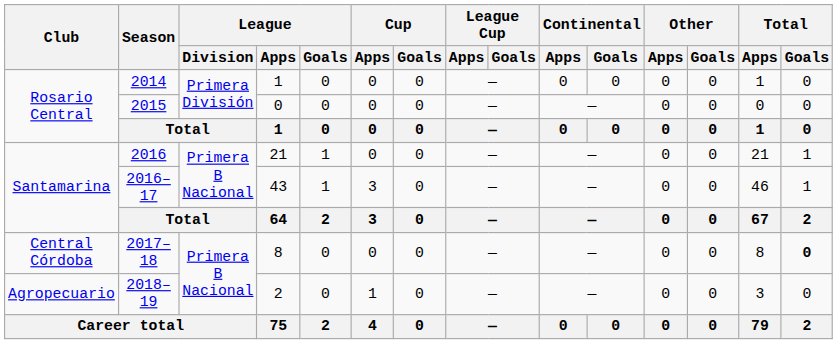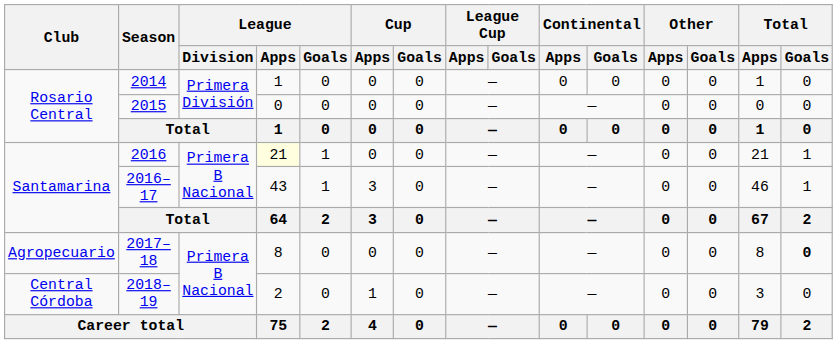2016 | League / Apps: no background -> lightyellow background
2017–18 | Club: Central Córdoba -> Agropecuario
2018–19 | Club: Agropecuario -> Central Córdoba
